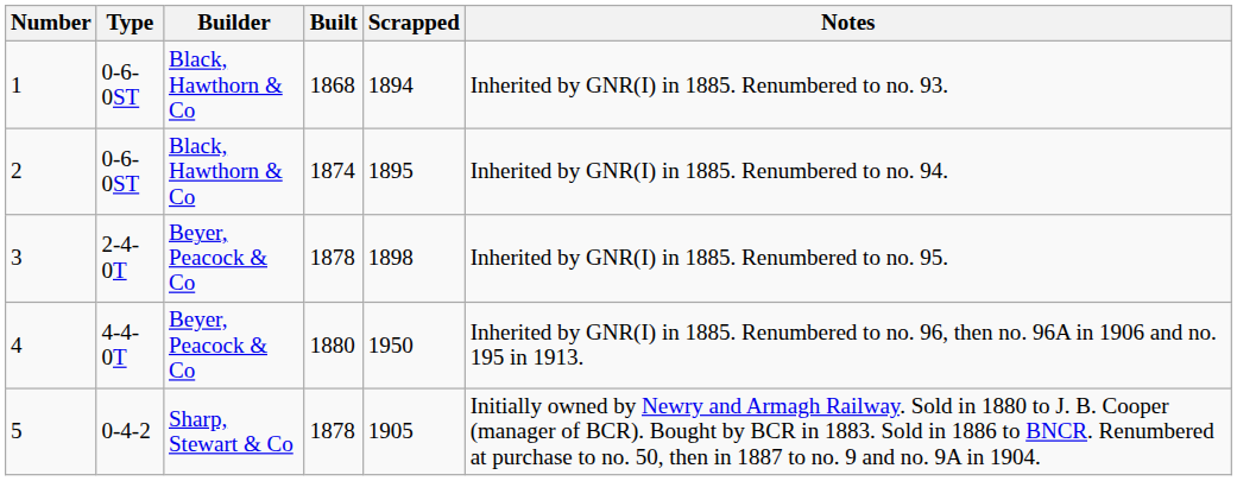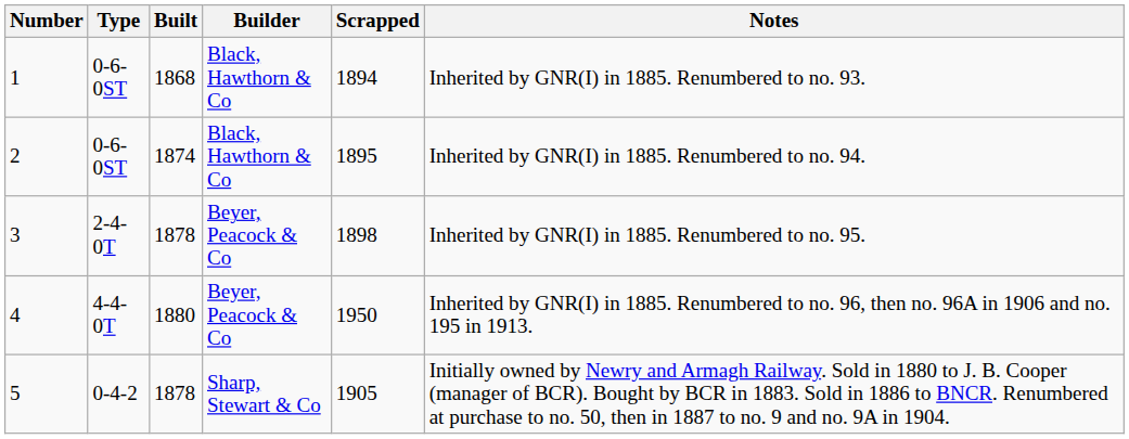columns swapped: Builder <-> Built
